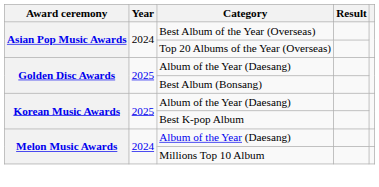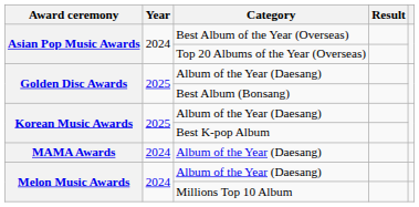+ row: MAMA Awards | 2024 | Album of the Year (Daesang)
